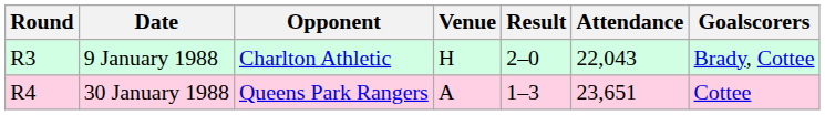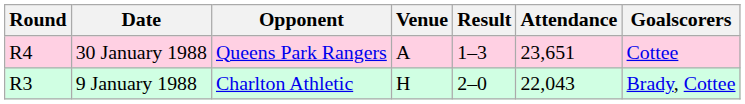rows swapped: 9 January 1988 <-> 30 January 1988
